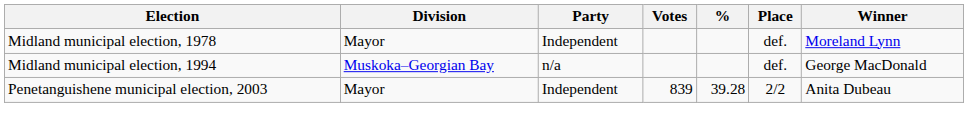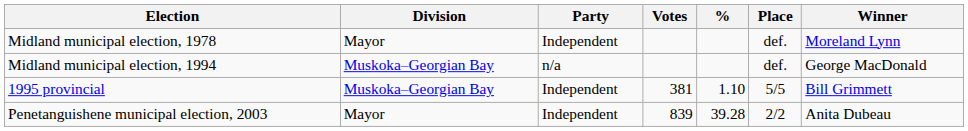+ row: 1995 provincial | Muskoka–Georgian Bay | Independent | 381 | 1.10 | 5/5 | Bill Grimmett
